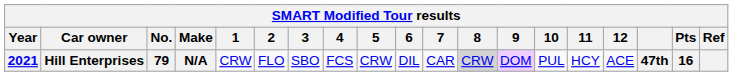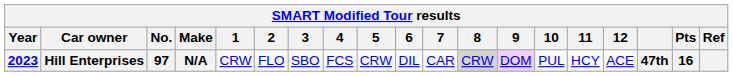Hill Enterprises | Year: 2021 -> 2023
Hill Enterprises | No.: 79 -> 97
